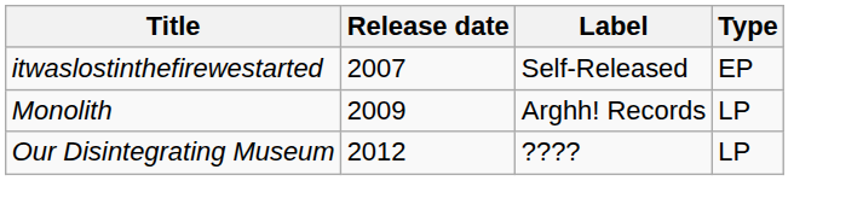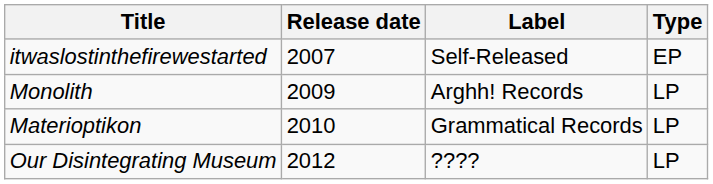+ row: Materioptikon | 2010 | Grammatical Records | LP
